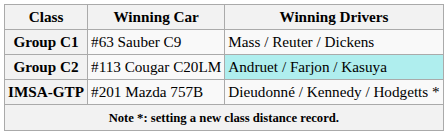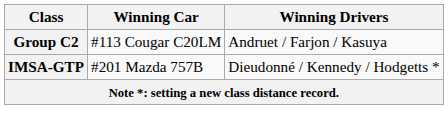- row: Group C1 | #63 Sauber C9 | Mass / Reuter / Dickens
Group C2 | Winning Drivers: paleturquoise background -> no background
